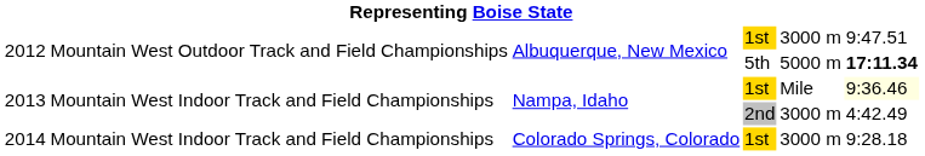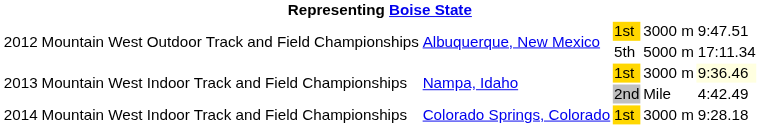2012 / 5th | column 6: bold -> normal
2013 / 1st | column 5: Mile -> 3000 m
2013 / 2nd | column 5: 3000 m -> Mile
